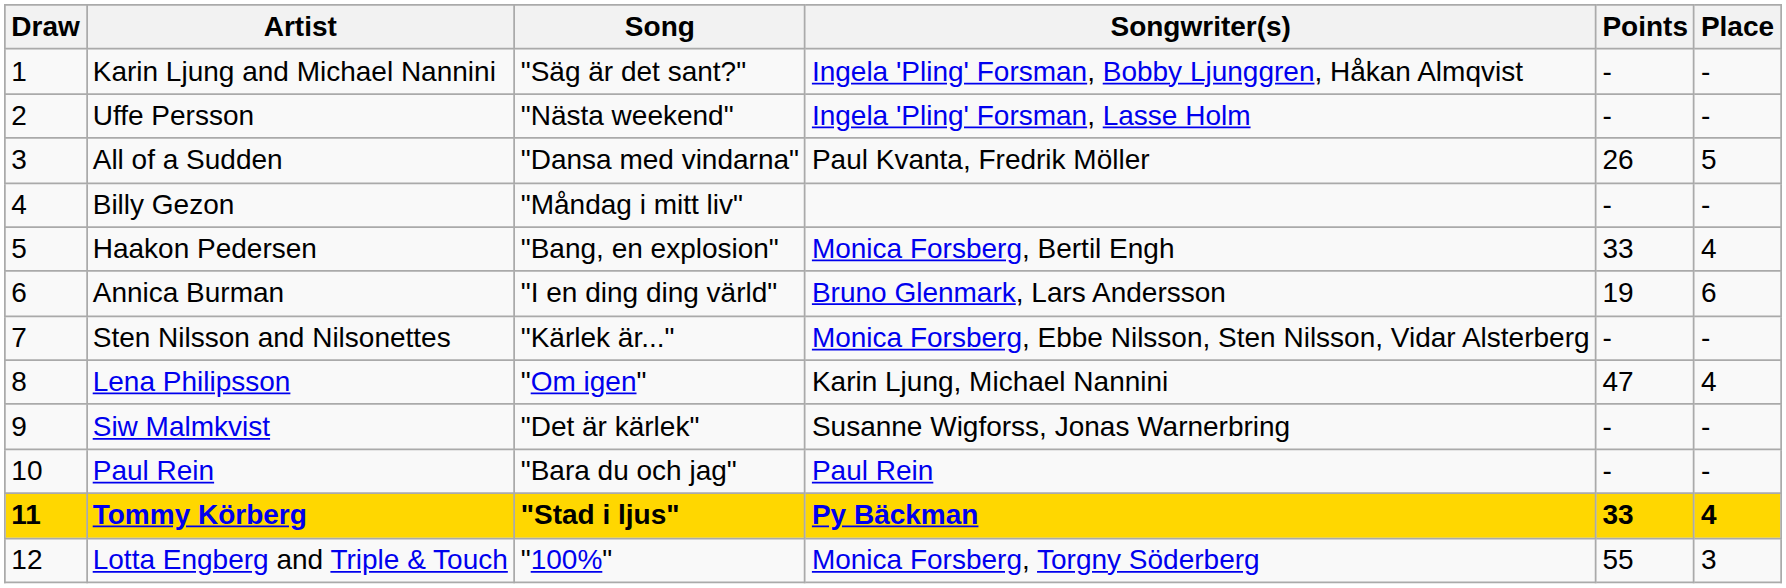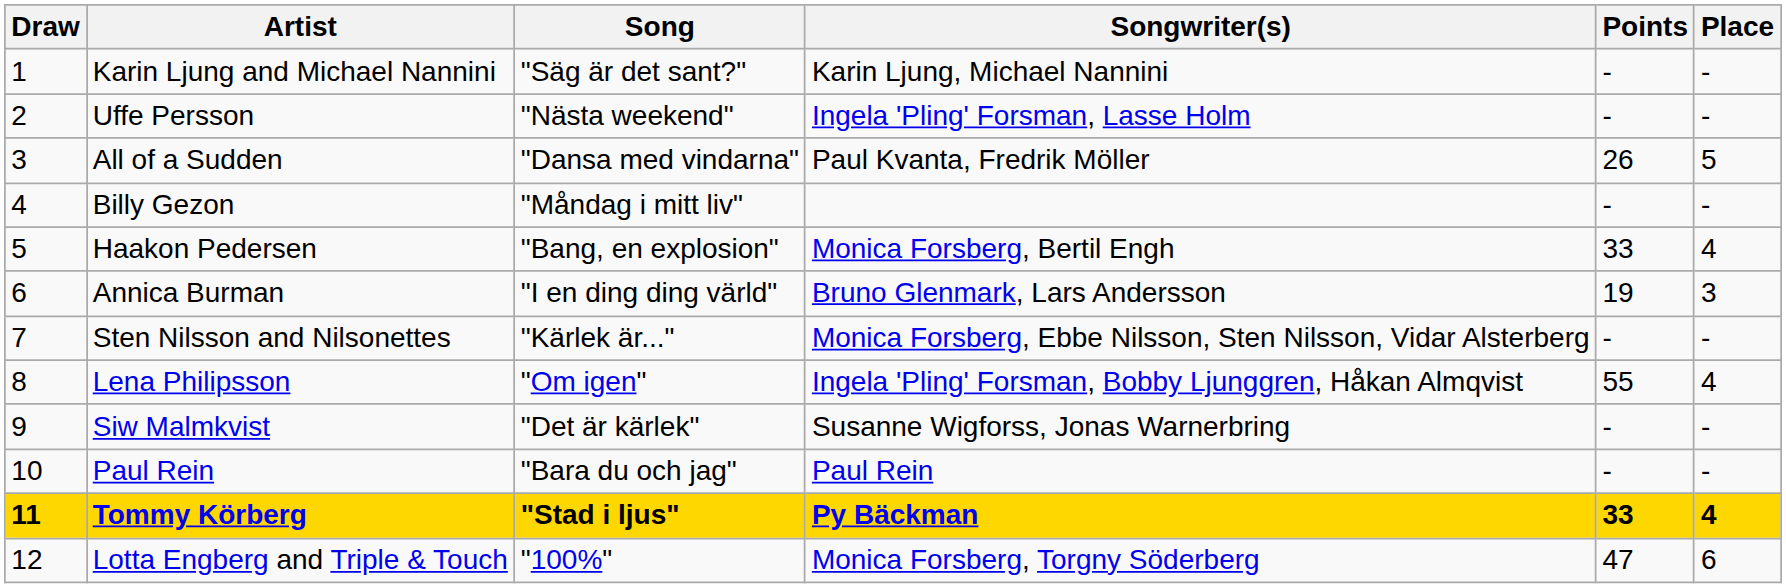Karin Ljung and Michael Nannini | Songwriter(s): Ingela 'Pling' Forsman, Bobby Ljunggren, Håkan Almqvist -> Karin Ljung, Michael Nannini
Annica Burman | Place: 6 -> 3
Lena Philipsson | Songwriter(s): Karin Ljung, Michael Nannini -> Ingela 'Pling' Forsman, Bobby Ljunggren, Håkan Almqvist
Lena Philipsson | Points: 47 -> 55
Lotta Engberg and Triple & Touch | Points: 55 -> 47
Lotta Engberg and Triple & Touch | Place: 3 -> 6
